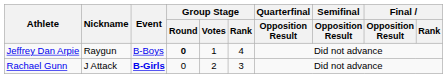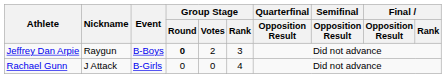Jeffrey Dan Arpie | Group Stage / Votes: 1 -> 2
Jeffrey Dan Arpie | Group Stage / Rank: 4 -> 3
Rachael Gunn | Event: bold -> normal
Rachael Gunn | Group Stage / Votes: 2 -> 0
Rachael Gunn | Group Stage / Rank: 3 -> 4
